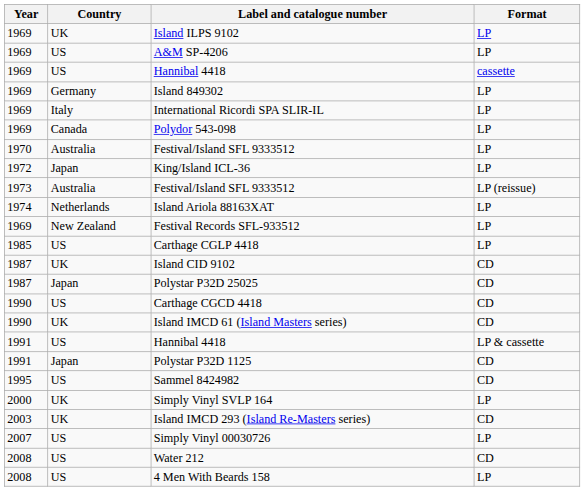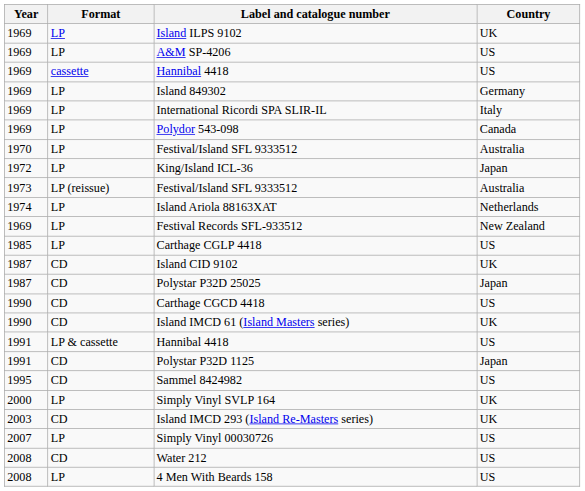columns swapped: Country <-> Format
